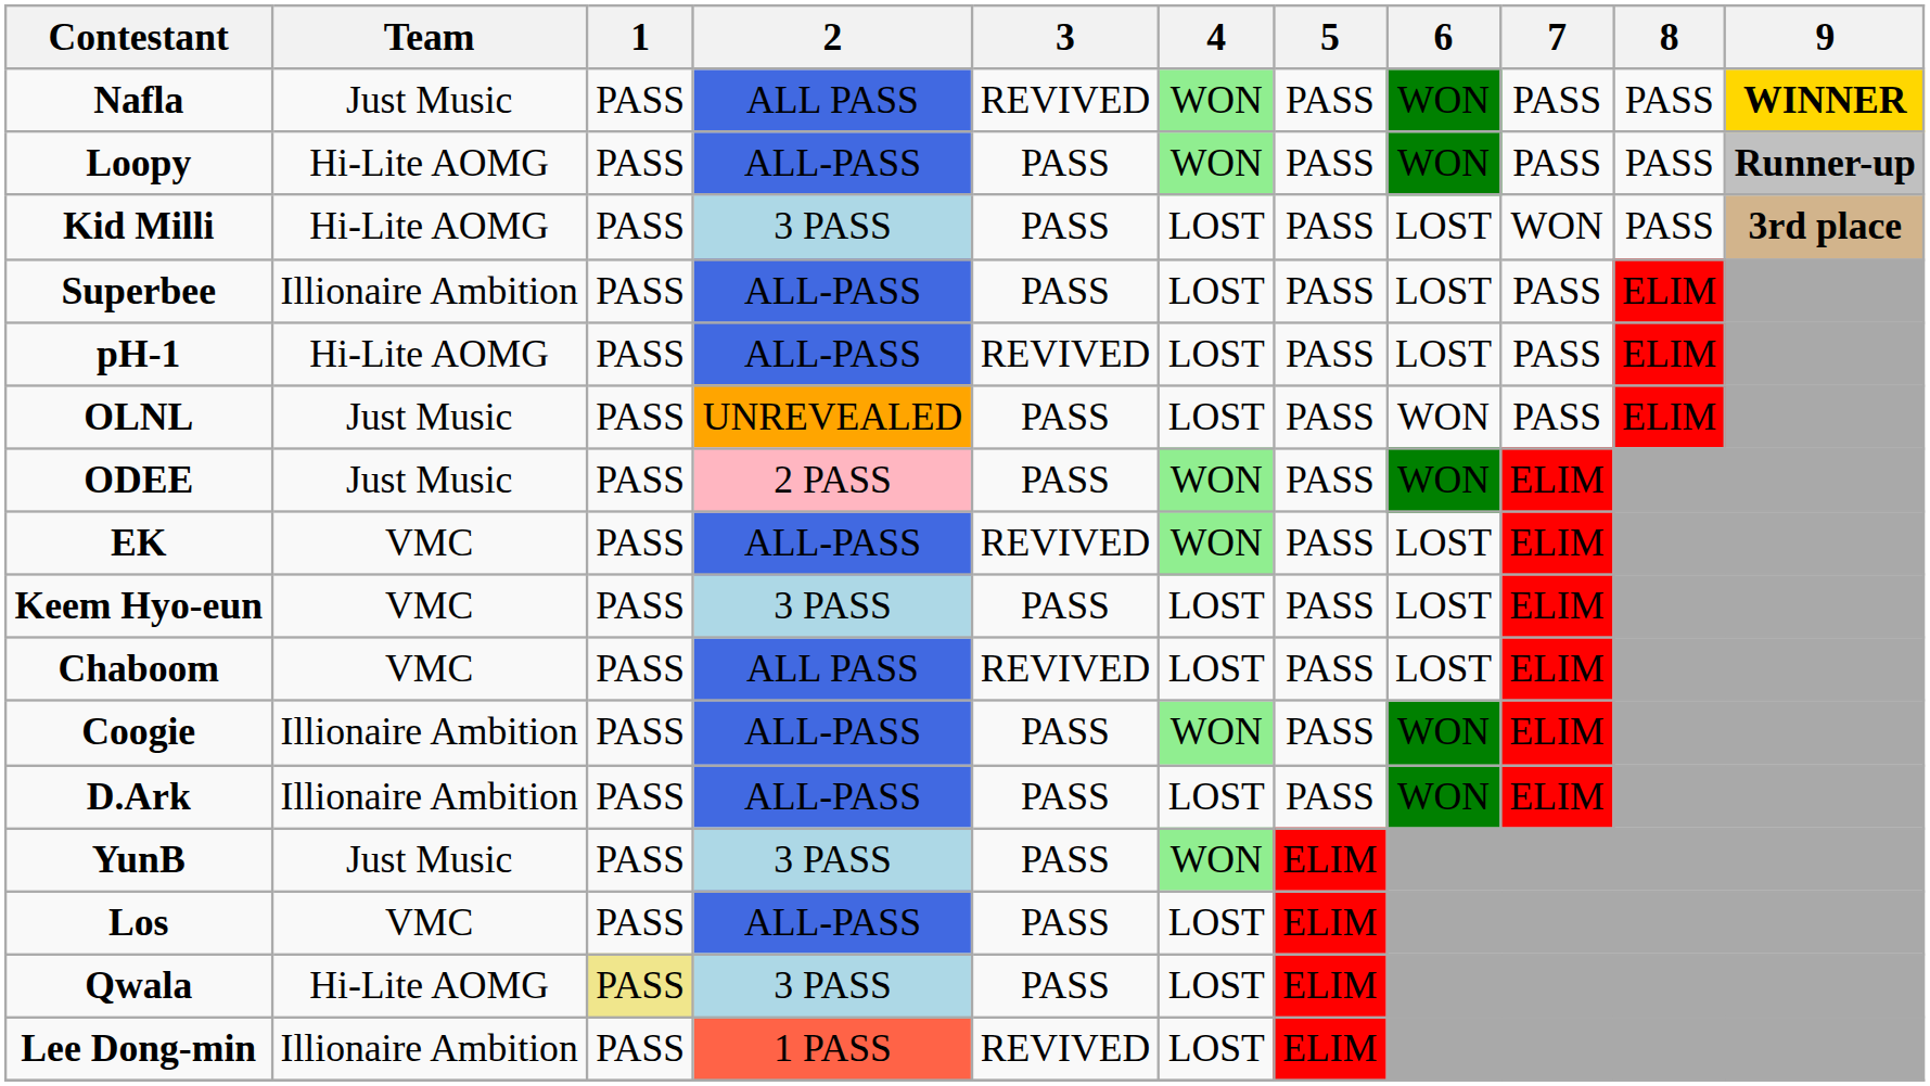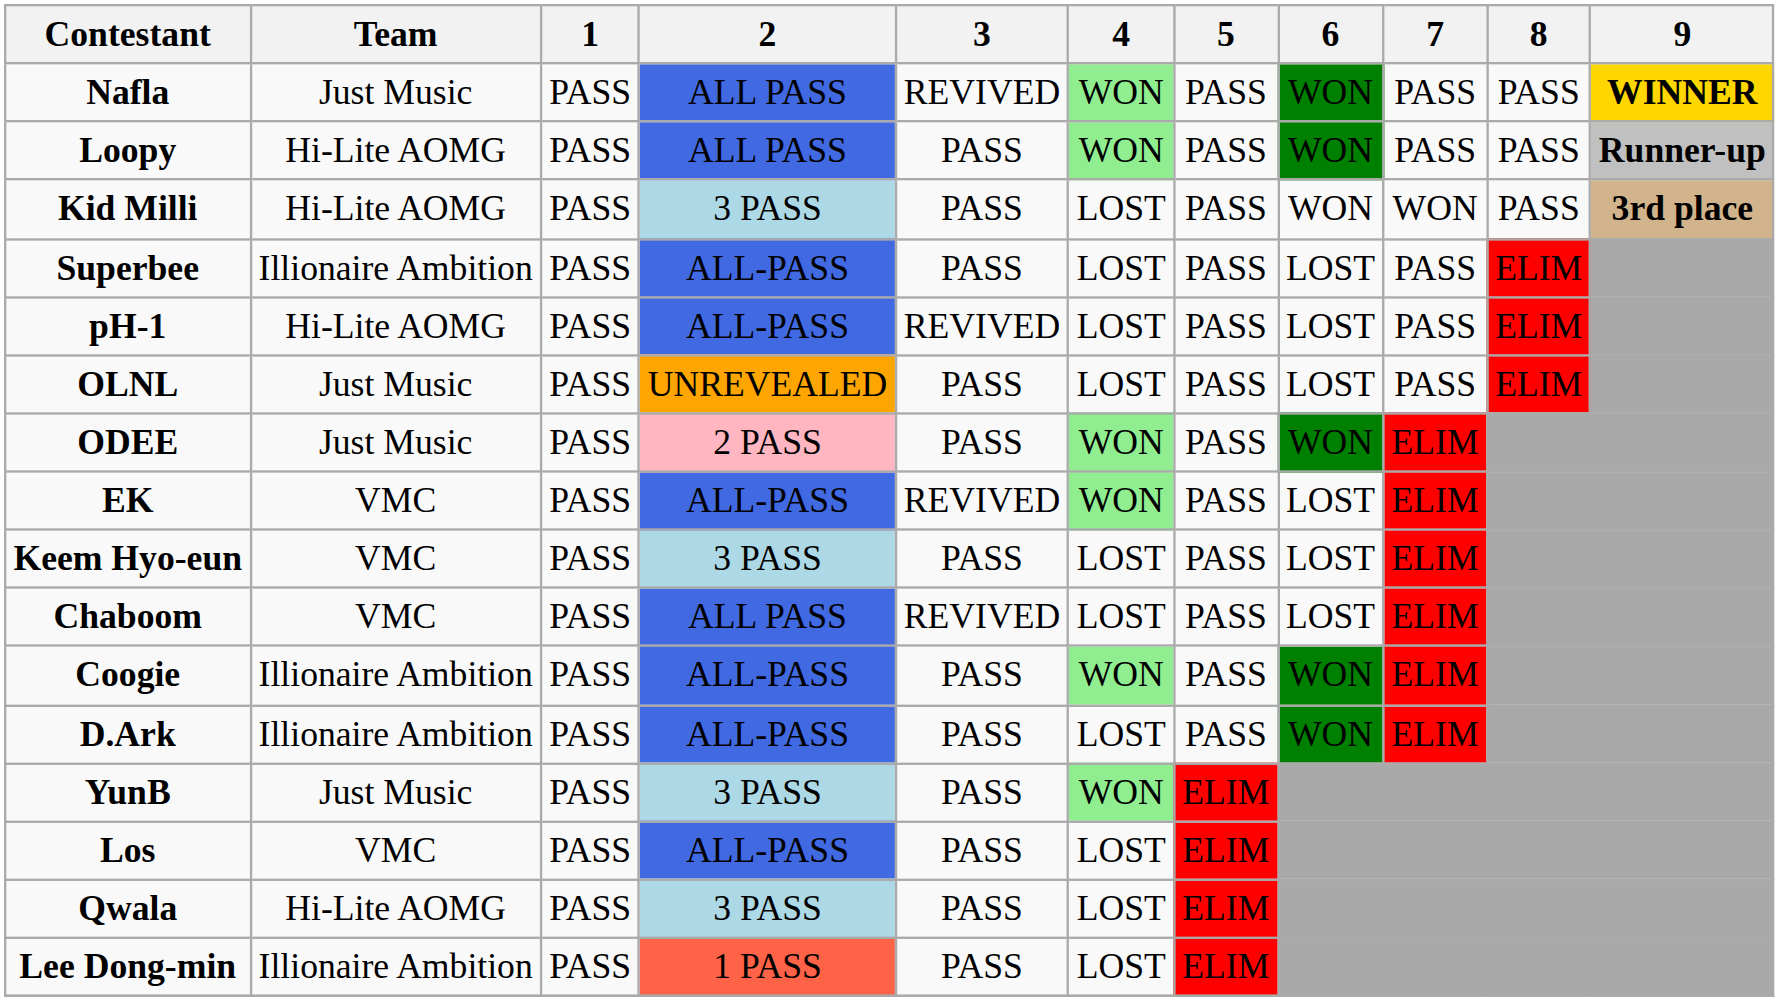Loopy | 2: ALL-PASS -> ALL PASS
Kid Milli | 6: LOST -> WON
OLNL | 6: WON -> LOST
Qwala | 1: khaki background -> no background
Lee Dong-min | 3: REVIVED -> PASS
